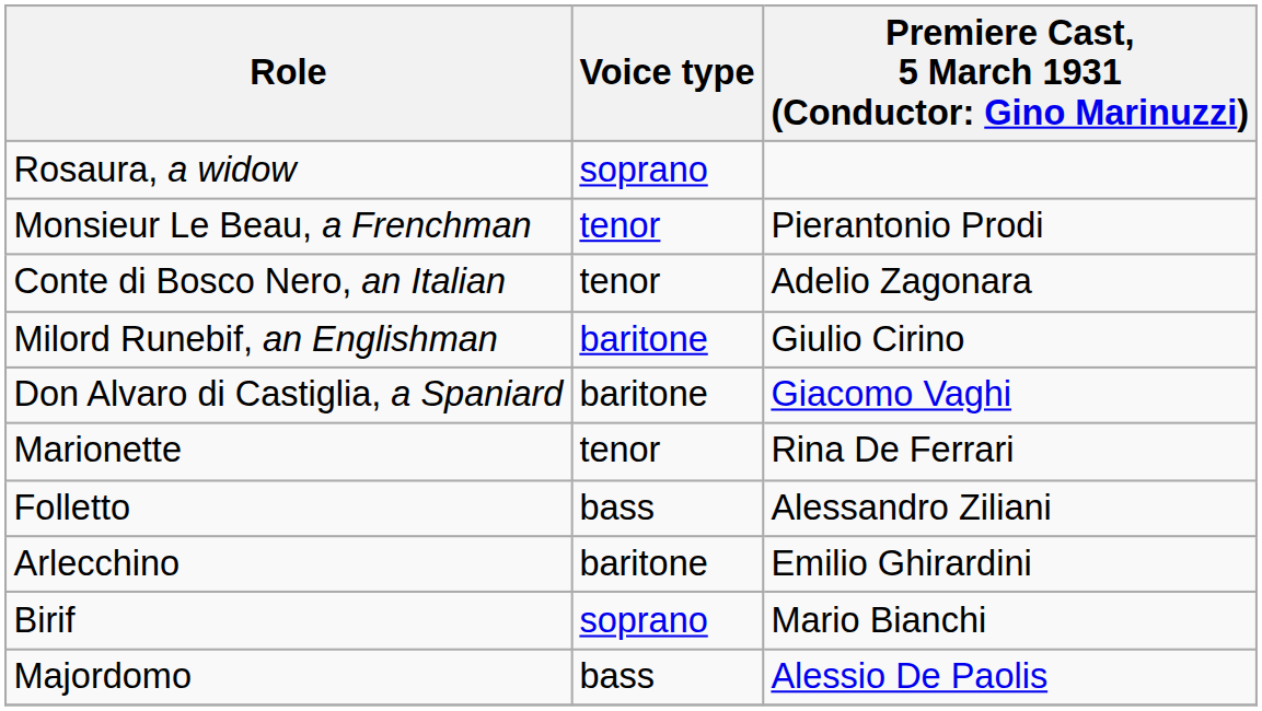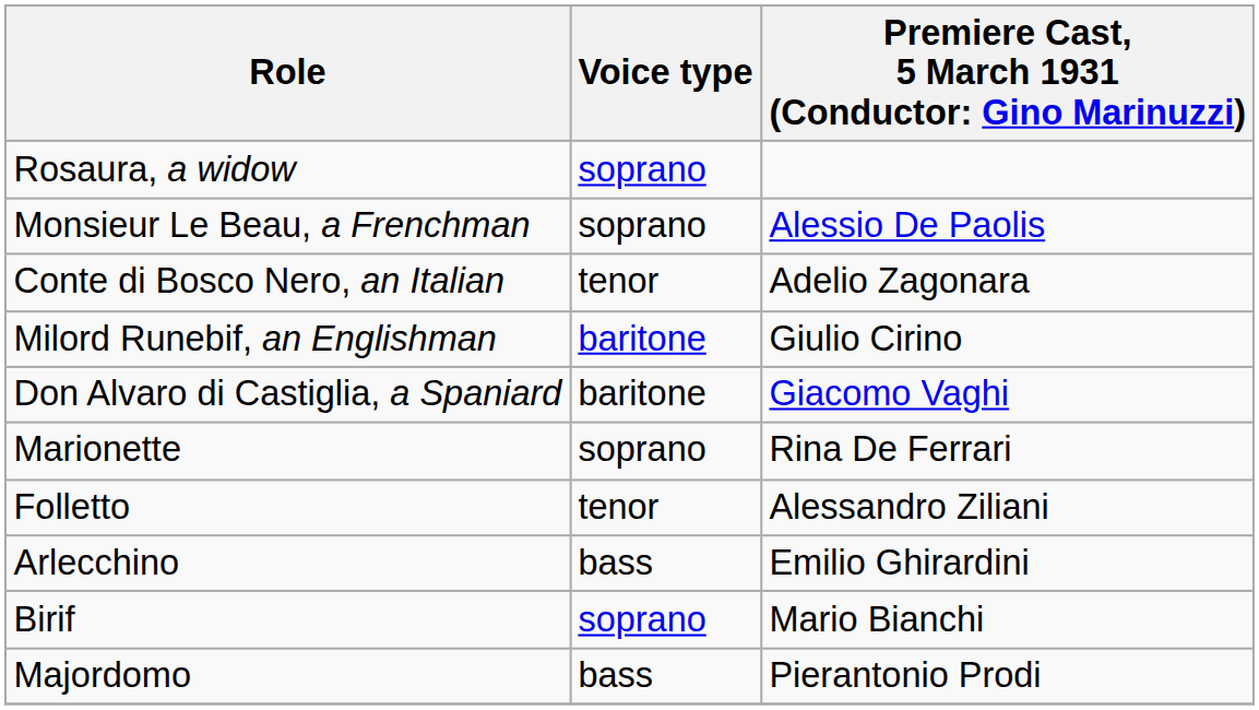Monsieur Le Beau, a Frenchman | Voice type: tenor -> soprano
Monsieur Le Beau, a Frenchman | column 3: Pierantonio Prodi -> Alessio De Paolis
Marionette | Voice type: tenor -> soprano
Folletto | Voice type: bass -> tenor
Arlecchino | Voice type: baritone -> bass
Majordomo | column 3: Alessio De Paolis -> Pierantonio Prodi
